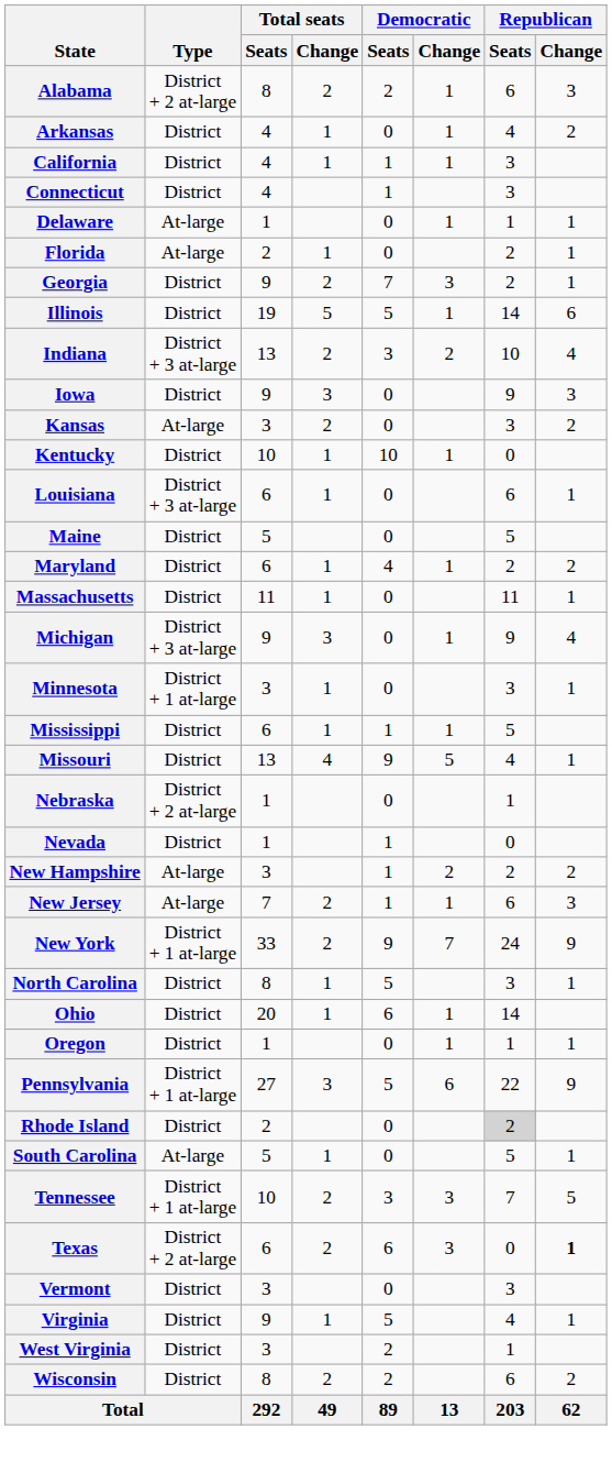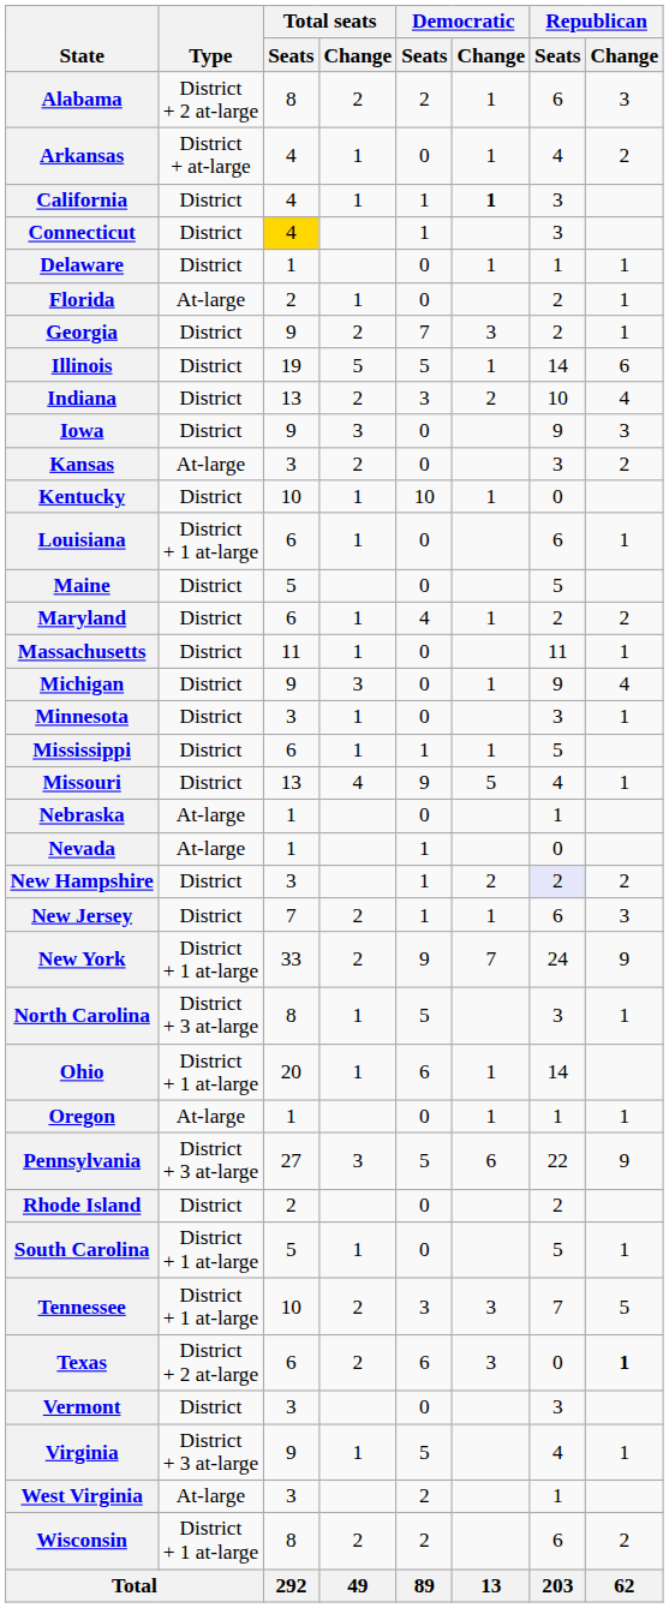Arkansas | Type: District -> District + at-large
California | Democratic / Change: normal -> bold
Connecticut | Total seats / Seats: no background -> gold background
Delaware | Type: At-large -> District
Indiana | Type: District + 3 at-large -> District
Louisiana | Type: District + 3 at-large -> District + 1 at-large
Michigan | Type: District + 3 at-large -> District
Minnesota | Type: District + 1 at-large -> District
Nebraska | Type: District + 2 at-large -> At-large
Nevada | Type: District -> At-large
New Hampshire | Type: At-large -> District
New Hampshire | Republican / Seats: no background -> lavender background
New Jersey | Type: At-large -> District
North Carolina | Type: District -> District + 3 at-large
Ohio | Type: District -> District + 1 at-large
Oregon | Type: District -> At-large
Pennsylvania | Type: District + 1 at-large -> District + 3 at-large
Rhode Island | Republican / Seats: lightgrey background -> no background
South Carolina | Type: At-large -> District + 1 at-large
Virginia | Type: District -> District + 3 at-large
West Virginia | Type: District -> At-large
Wisconsin | Type: District -> District + 1 at-large
